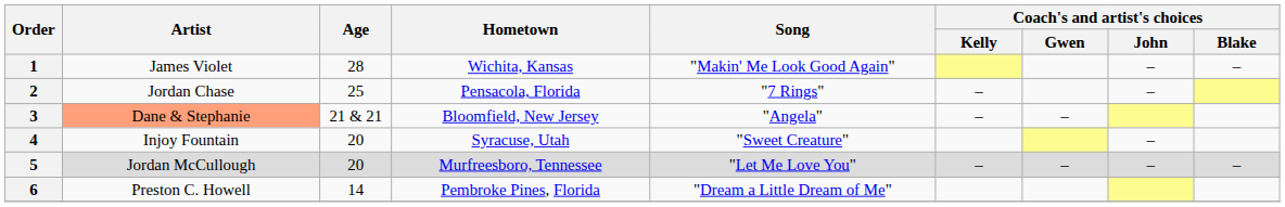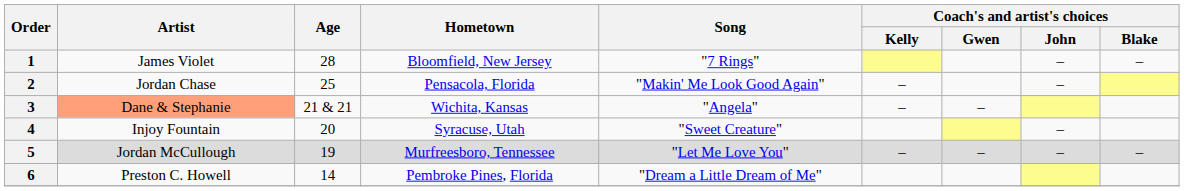1 | Hometown: Wichita, Kansas -> Bloomfield, New Jersey
1 | Song: "Makin' Me Look Good Again" -> "7 Rings"
2 | Song: "7 Rings" -> "Makin' Me Look Good Again"
3 | Hometown: Bloomfield, New Jersey -> Wichita, Kansas
5 | Age: 20 -> 19
